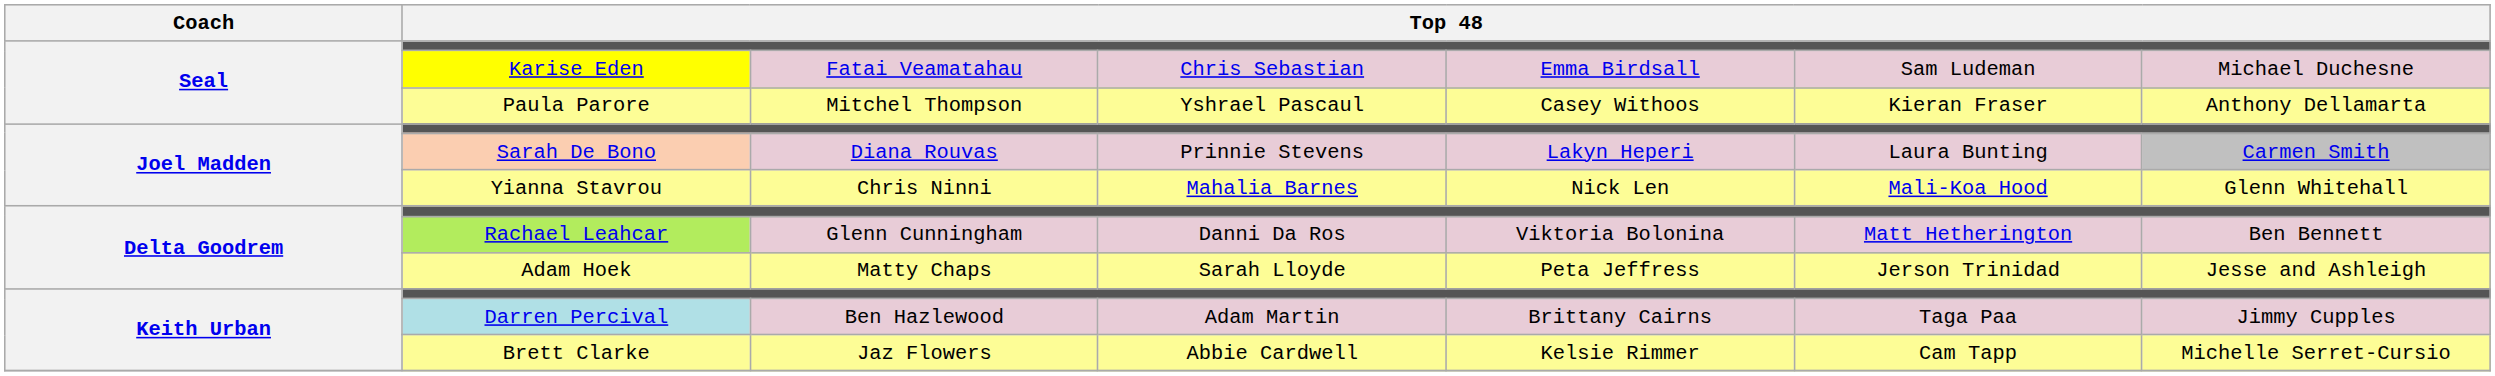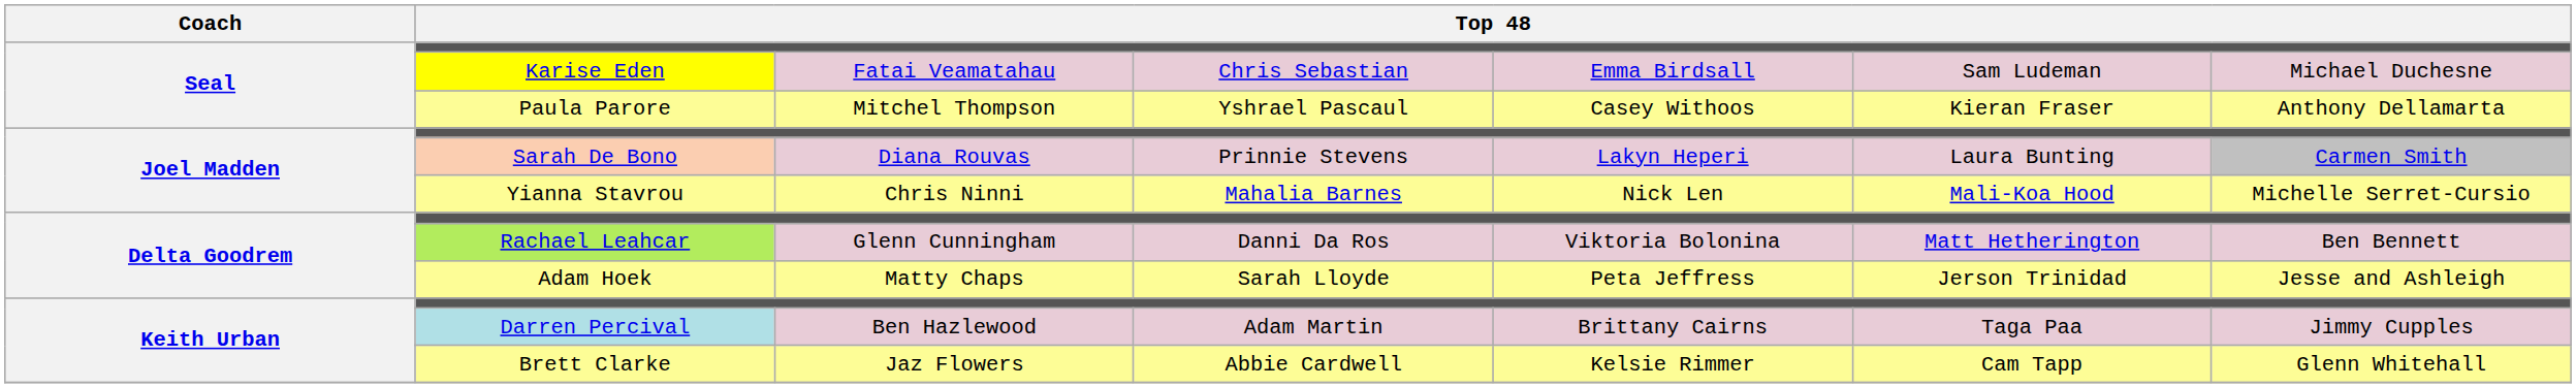Yianna Stavrou | column 7: Glenn Whitehall -> Michelle Serret-Cursio
Brett Clarke | column 7: Michelle Serret-Cursio -> Glenn Whitehall
